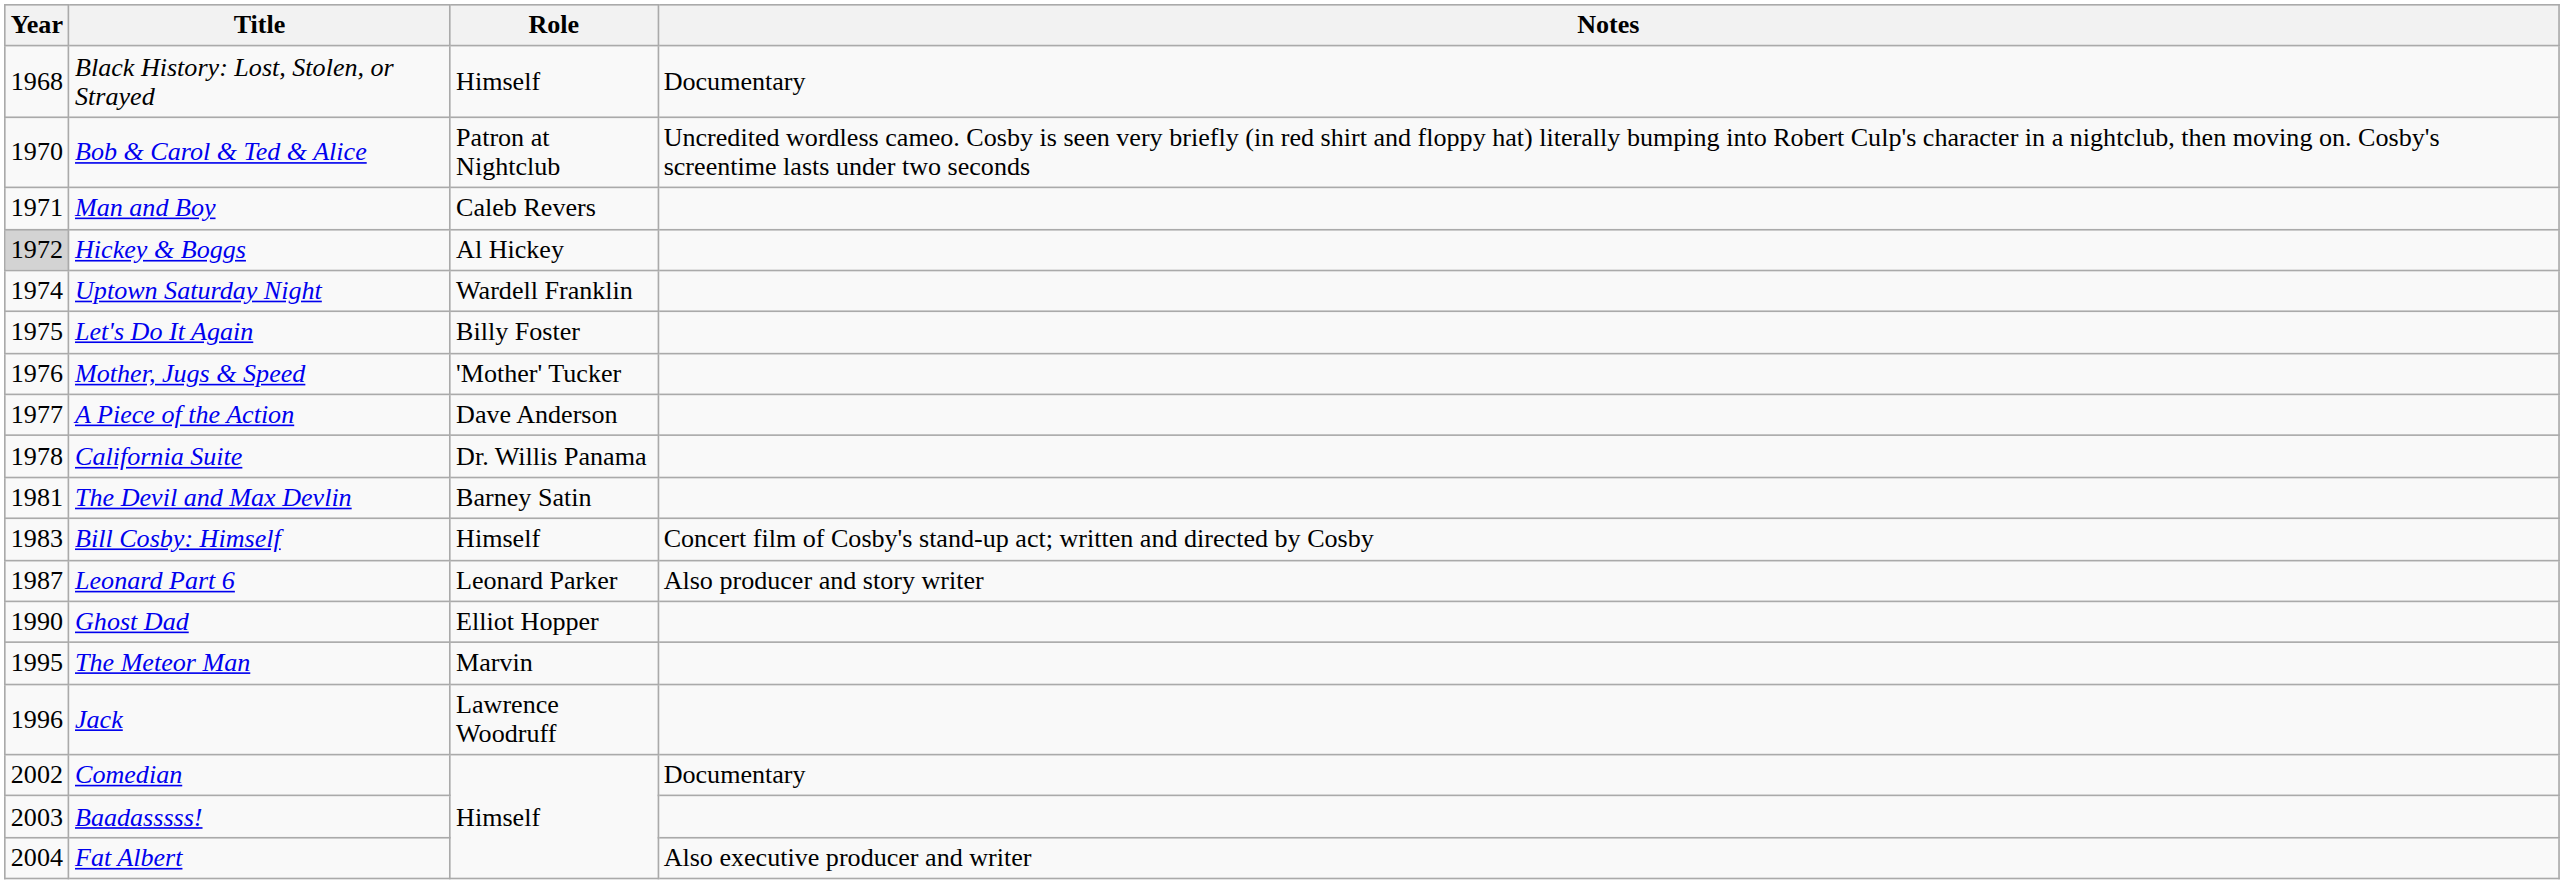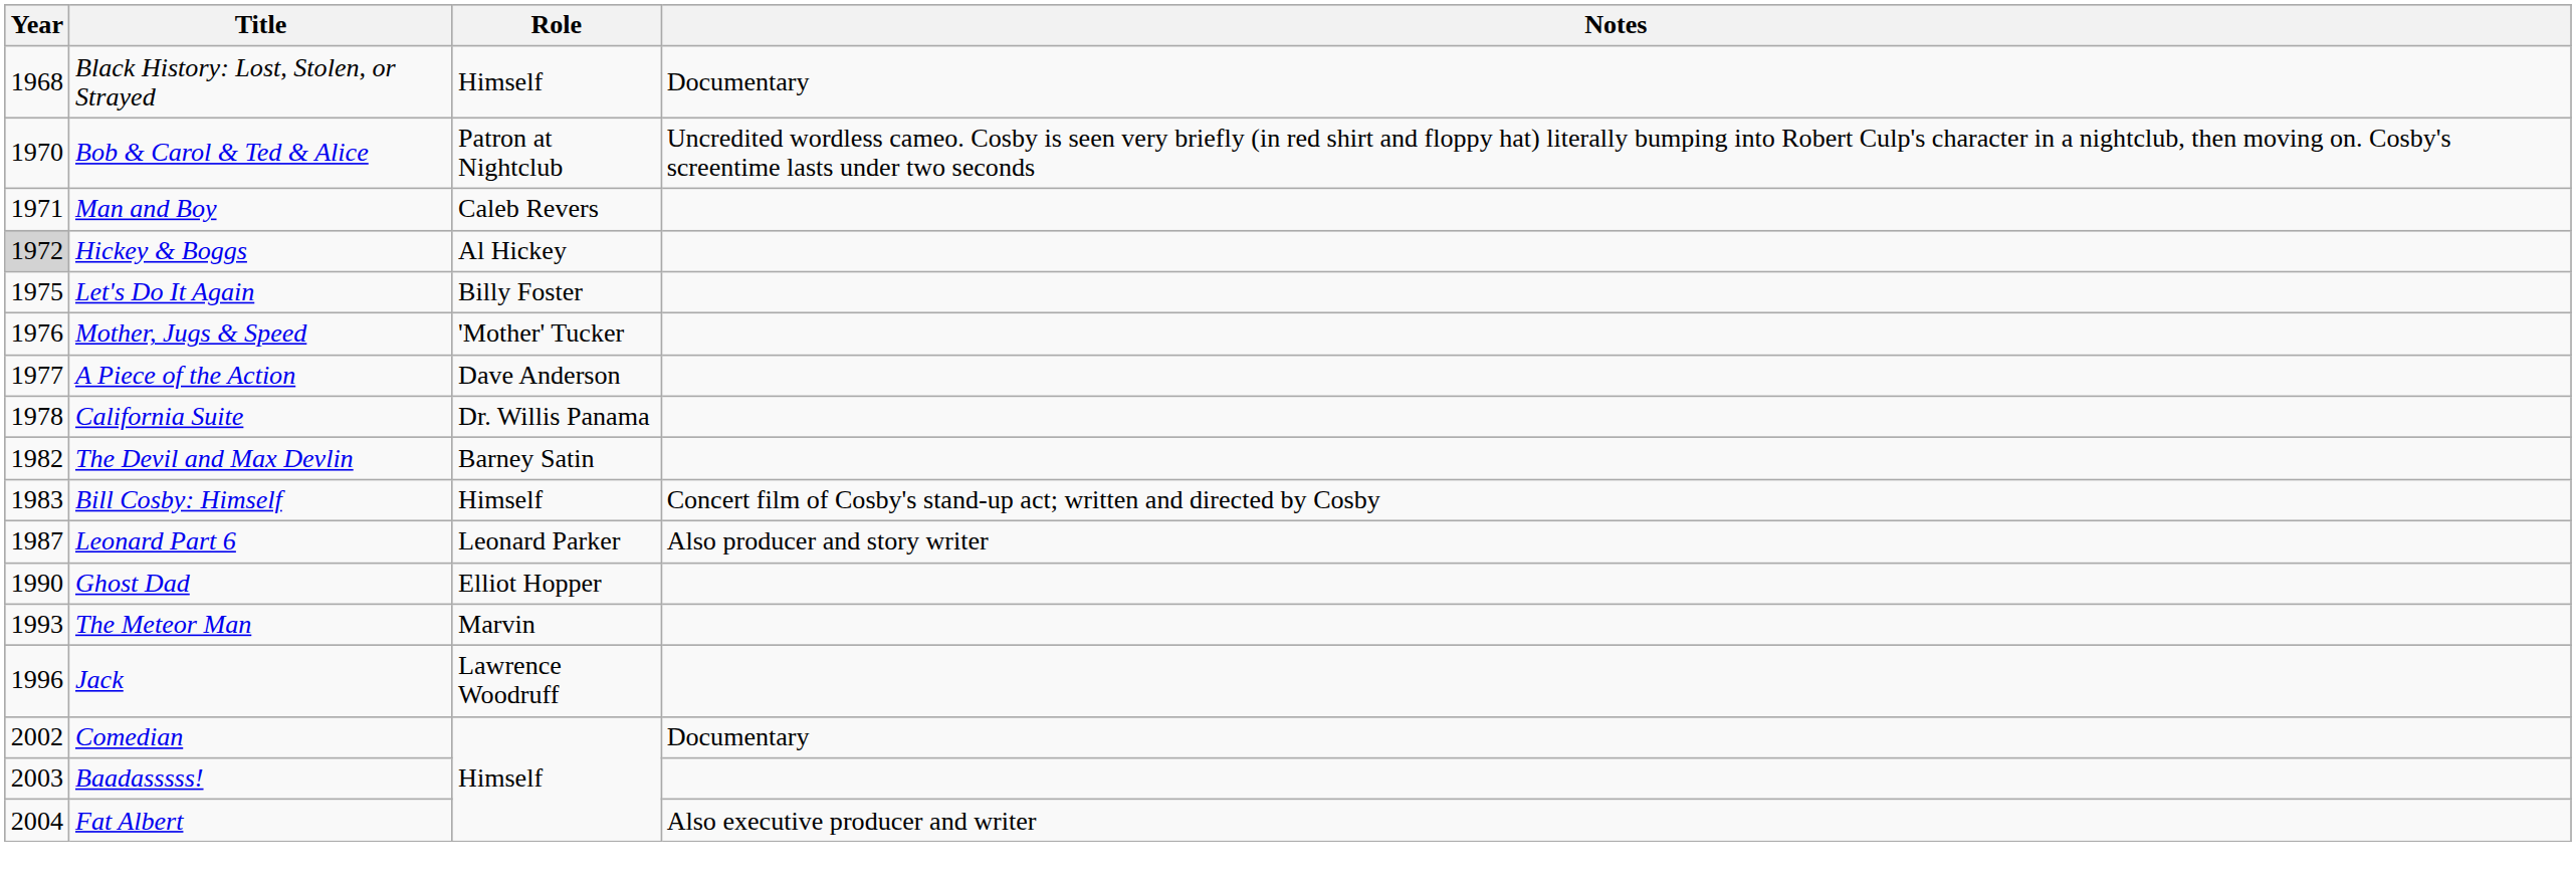- row: 1974 | Uptown Saturday Night | Wardell Franklin
The Devil and Max Devlin | Year: 1981 -> 1982
The Meteor Man | Year: 1995 -> 1993
